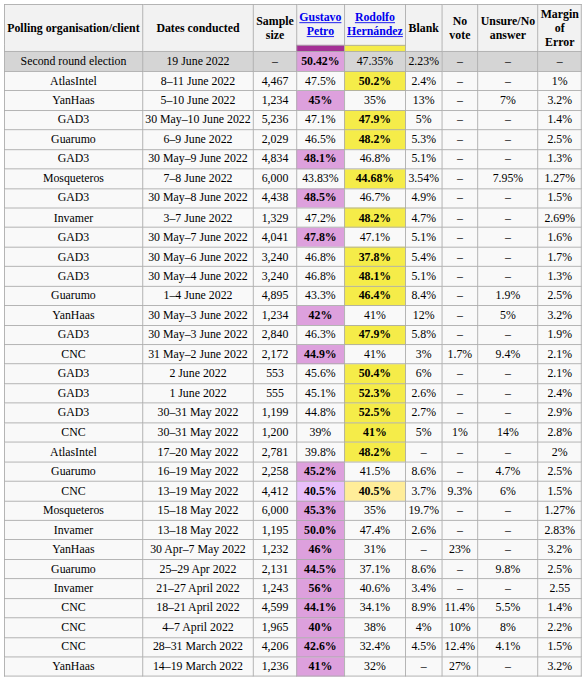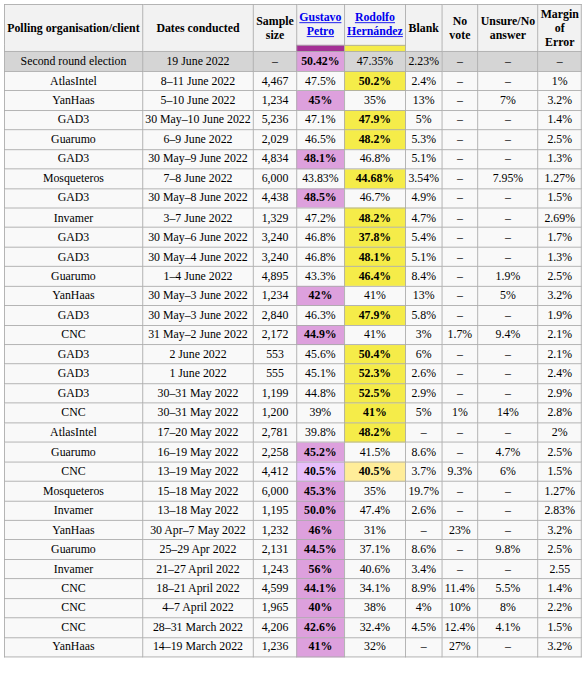- row: GAD3 | 30 May–7 June 2022 | 4,041 | 47.8% | 47.1% | 5.1% | – | – | 1.6%
30 May–3 June 2022 / 42% | Blank: 12% -> 13%
30–31 May 2022 / 44.8% | Blank: 2.7% -> 2.9%
